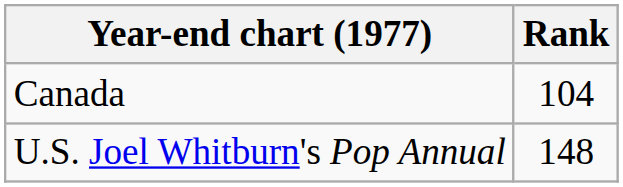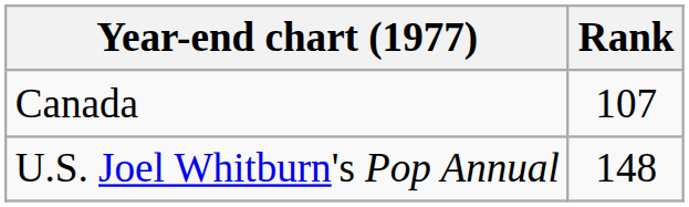Canada | Rank: 104 -> 107
